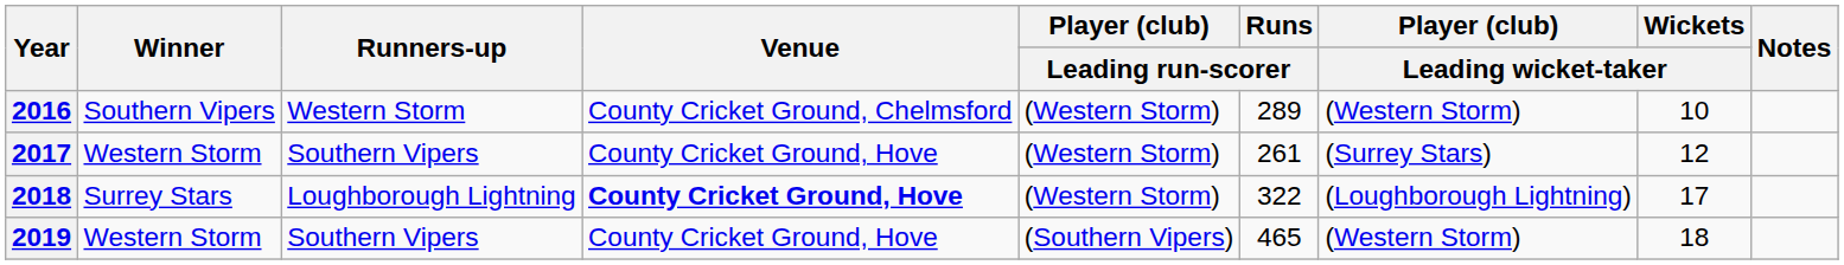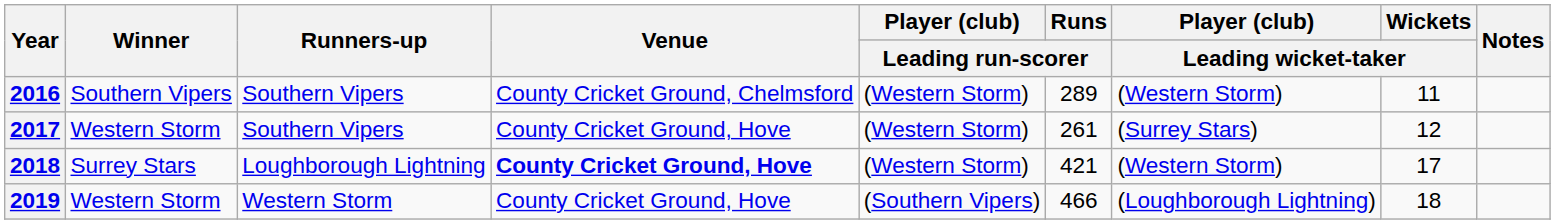2016 | Runners-up: Western Storm -> Southern Vipers
2016 | Wickets / Leading wicket-taker: 10 -> 11
2018 | Runs / Leading run-scorer: 322 -> 421
2018 | Player (club) / Leading wicket-taker: (Loughborough Lightning) -> (Western Storm)
2019 | Runners-up: Southern Vipers -> Western Storm
2019 | Runs / Leading run-scorer: 465 -> 466
2019 | Player (club) / Leading wicket-taker: (Western Storm) -> (Loughborough Lightning)
